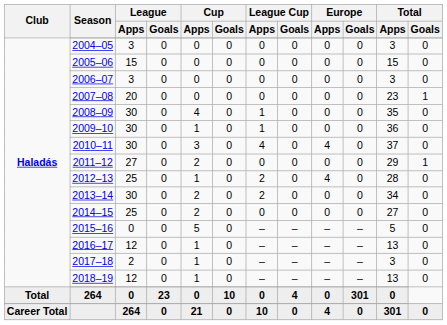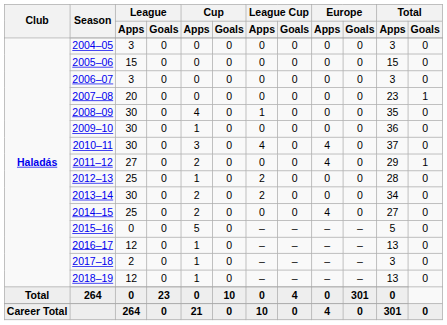2009–10 | League Cup / Apps: 1 -> 0
2011–12 | Europe / Apps: 0 -> 4
2012–13 | Europe / Apps: 4 -> 0
2014–15 | Europe / Apps: 0 -> 4
